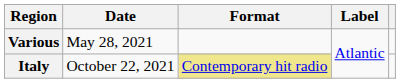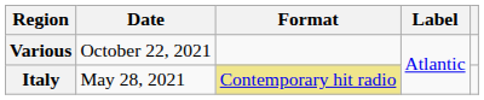Various | Date: May 28, 2021 -> October 22, 2021
Italy | Date: October 22, 2021 -> May 28, 2021
